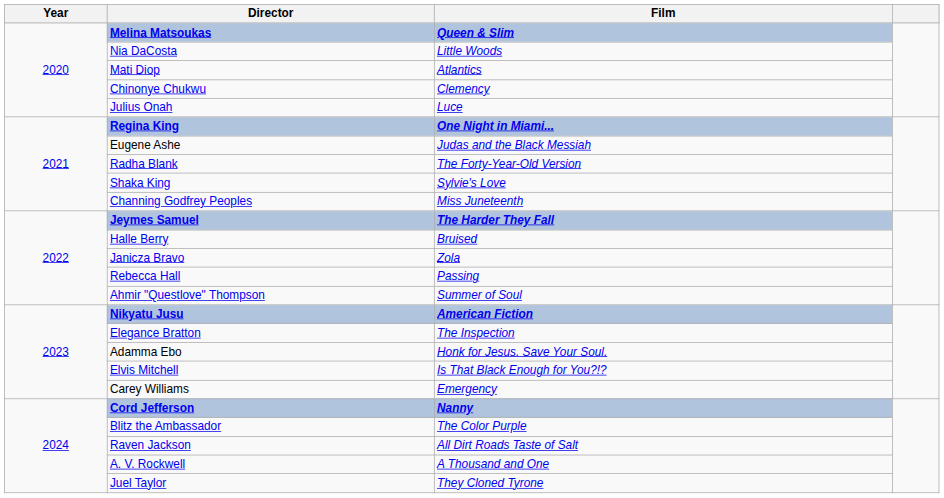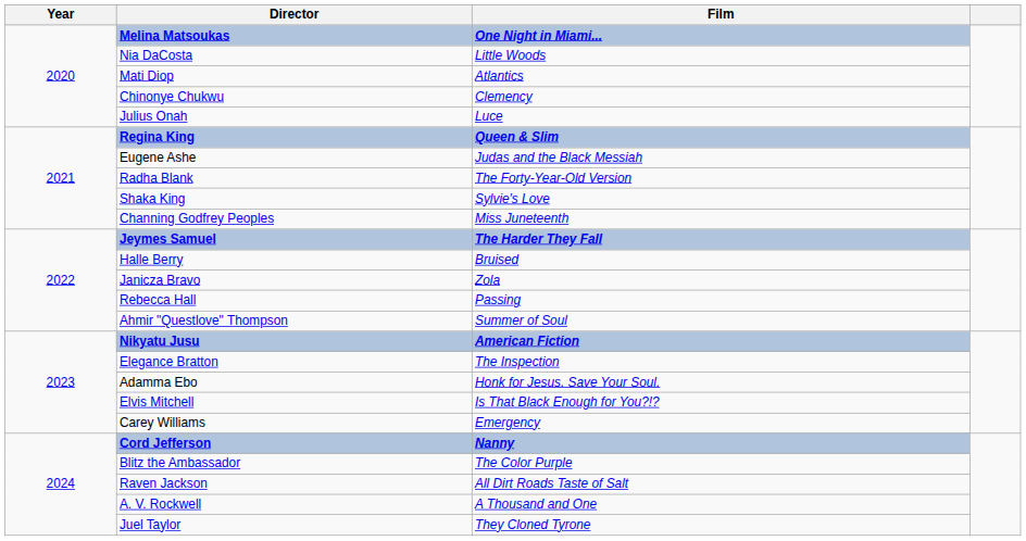Melina Matsoukas | Film: Queen & Slim -> One Night in Miami...
Regina King | Film: One Night in Miami... -> Queen & Slim
